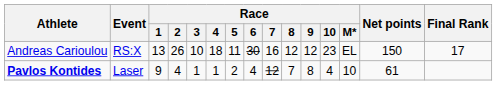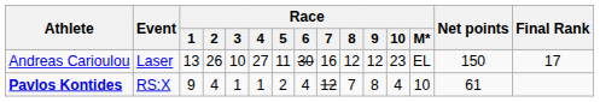Andreas Carioulou | Event: RS:X -> Laser
Andreas Carioulou | Race / 4: 18 -> 27
Pavlos Kontides | Event: Laser -> RS:X
